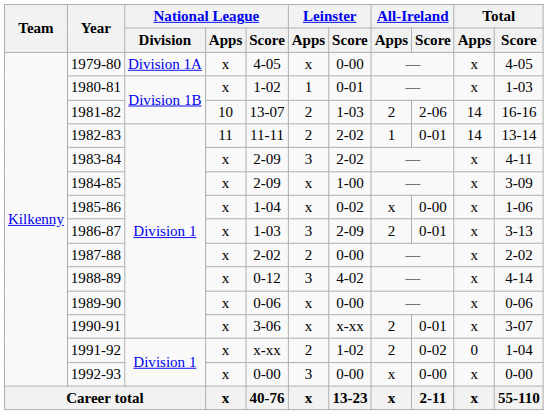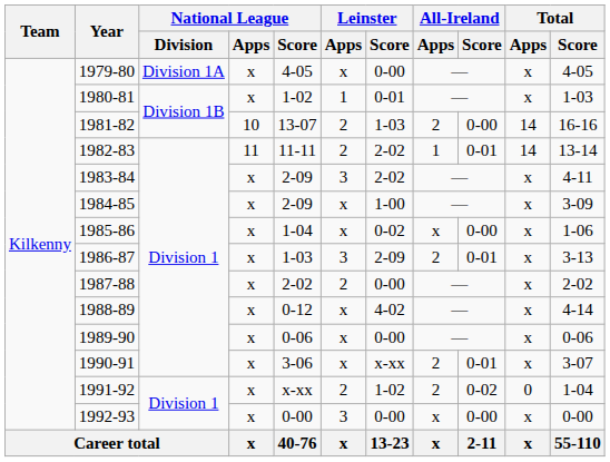1981-82 | All-Ireland / Score: 2-06 -> 0-00
1988-89 | Leinster / Apps: 3 -> x
